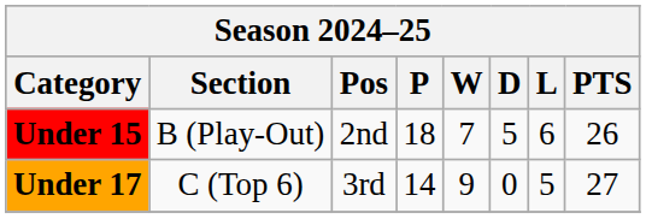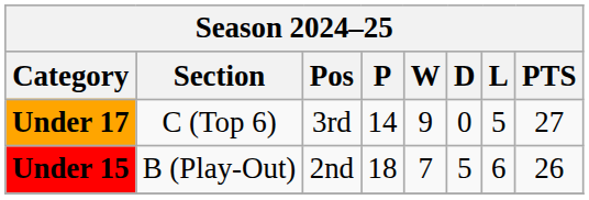rows swapped: Under 15 <-> Under 17
